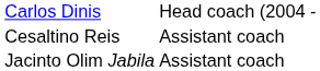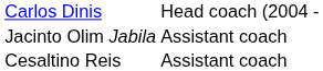rows swapped: Jacinto Olim Jabila <-> Cesaltino Reis
